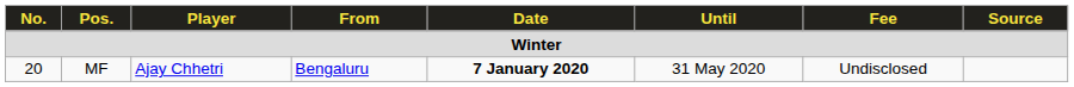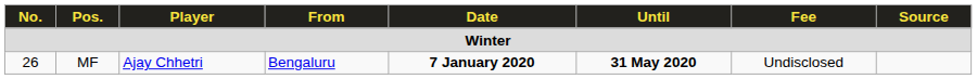MF | No.: 20 -> 26
MF | Until: normal -> bold
